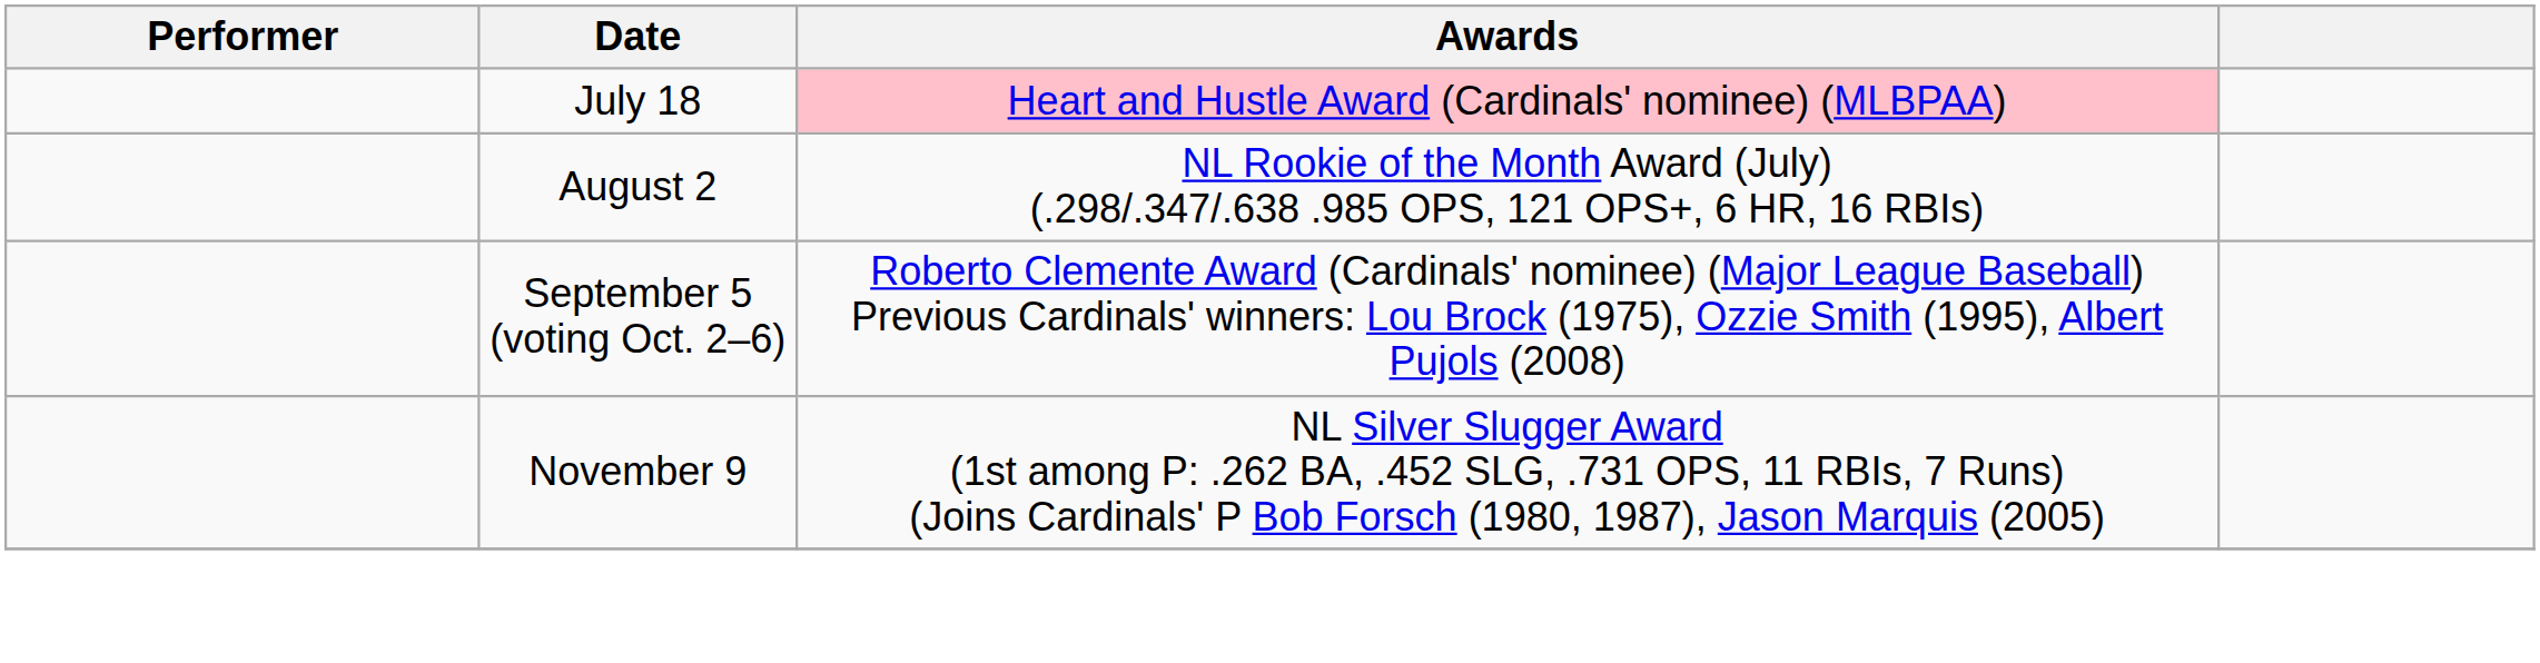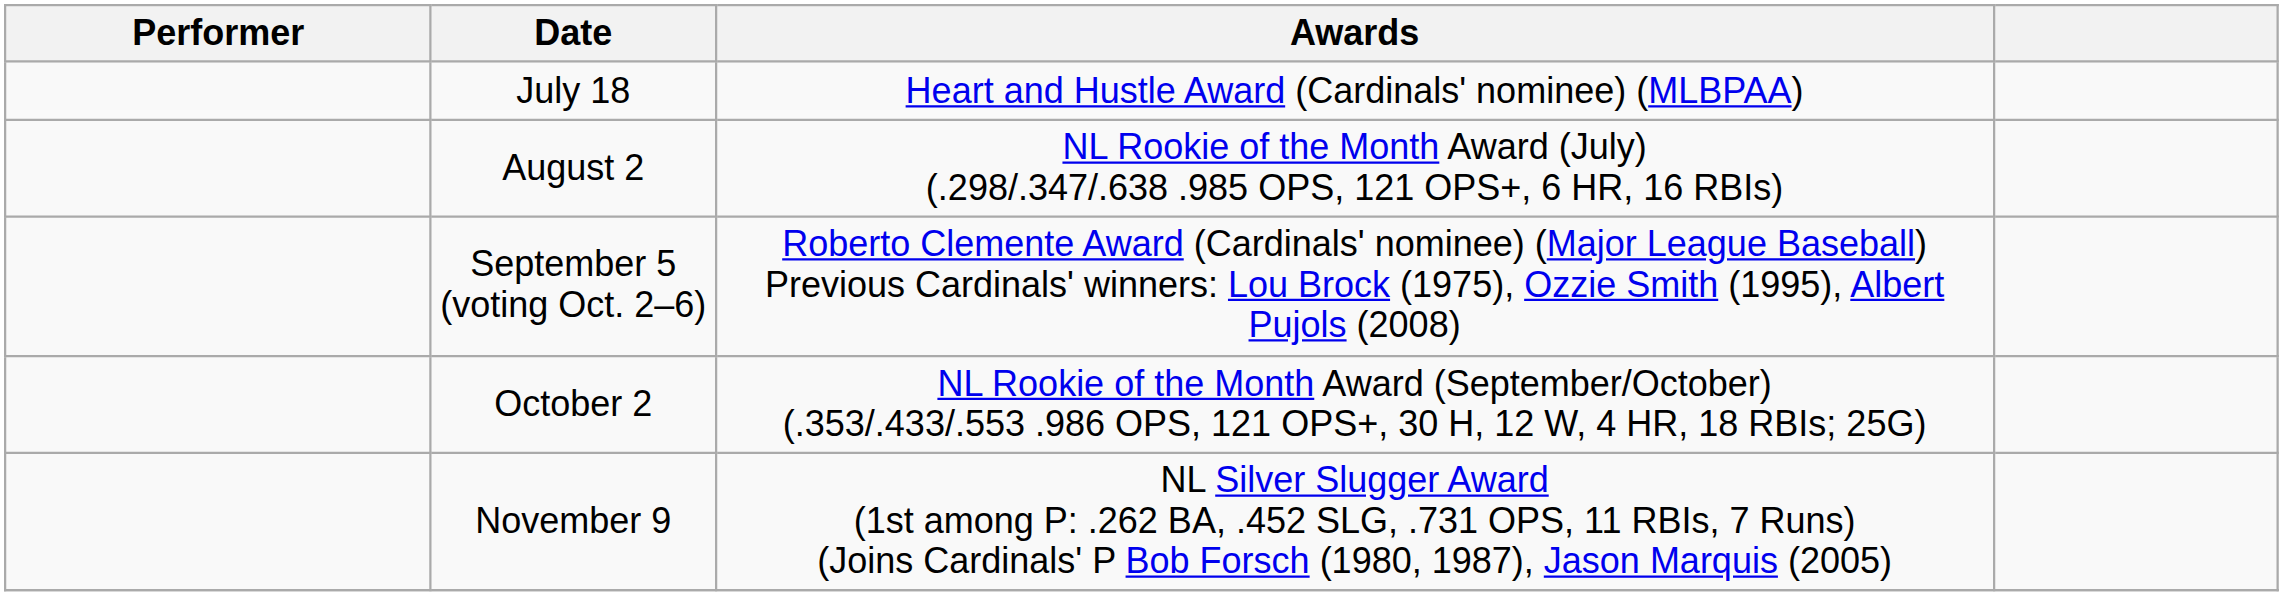July 18 | Awards: pink background -> no background
+ row: October 2 | NL Rookie of the Month Award (September/October) (.353/.433/.553 .986 OPS, 121 OPS+, 30 H, 12 W, 4 HR, 18 RBIs; 25G)
